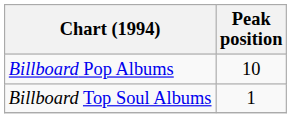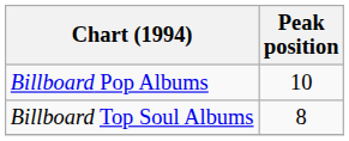Billboard Top Soul Albums | Peak position: 1 -> 8
